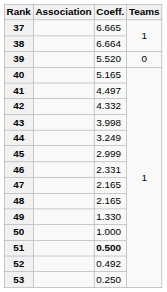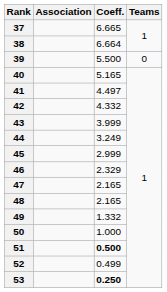39 | Coeff.: 5.520 -> 5.500
43 | Coeff.: 3.998 -> 3.999
46 | Coeff.: 2.331 -> 2.329
49 | Coeff.: 1.330 -> 1.332
52 | Coeff.: 0.492 -> 0.499
53 | Coeff.: normal -> bold
